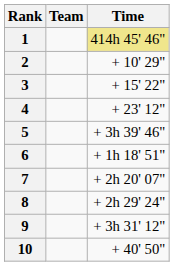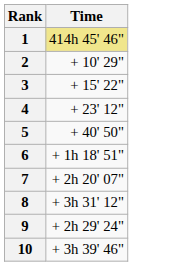- column: Team
5 | Time: + 3h 39' 46" -> + 40' 50"
8 | Time: + 2h 29' 24" -> + 3h 31' 12"
9 | Time: + 3h 31' 12" -> + 2h 29' 24"
10 | Time: + 40' 50" -> + 3h 39' 46"
